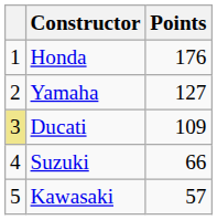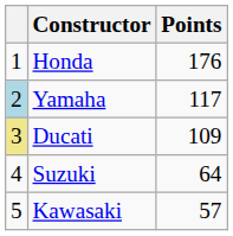Yamaha | column 1: no background -> lightblue background
Yamaha | Points: 127 -> 117
Suzuki | Points: 66 -> 64
